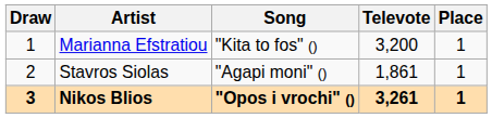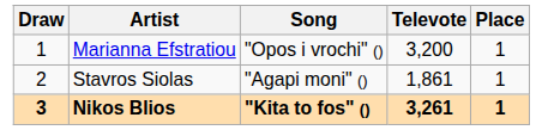Marianna Efstratiou | Song: "Kita to fos" () -> "Opos i vrochi" ()
Nikos Blios | Song: "Opos i vrochi" () -> "Kita to fos" ()
